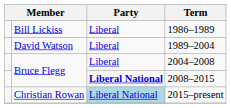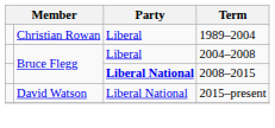- row: Bill Lickiss | Liberal | 1986–1989
1989–2004 | column 2: David Watson -> Christian Rowan
2015–present | column 2: Christian Rowan -> David Watson
2015–present | Party: lightblue background -> no background
